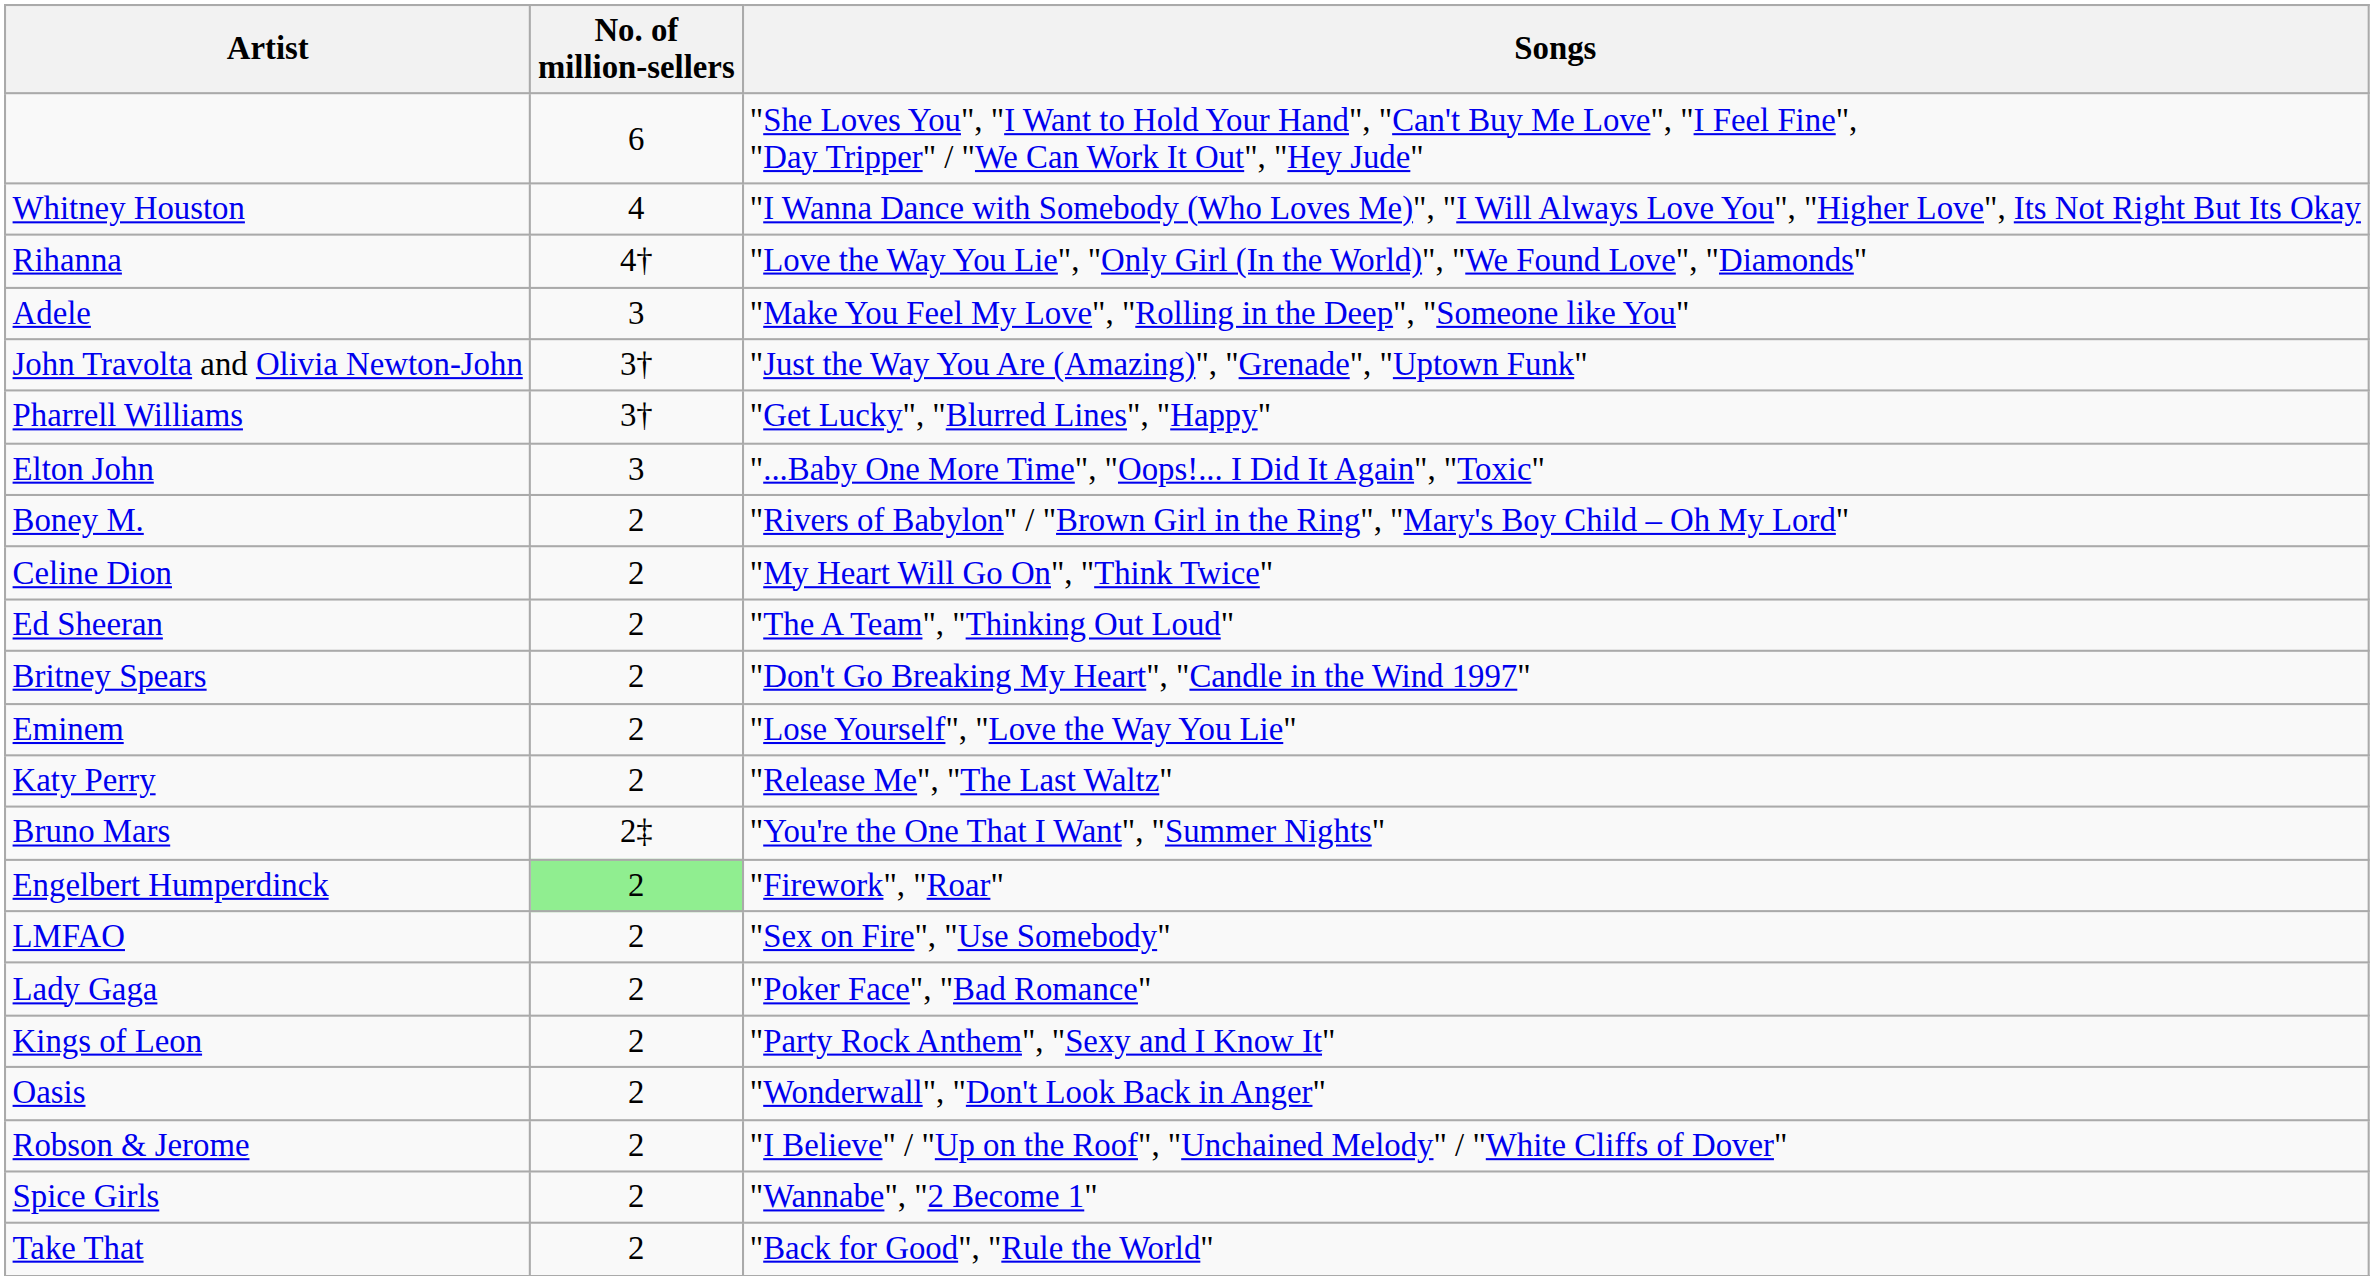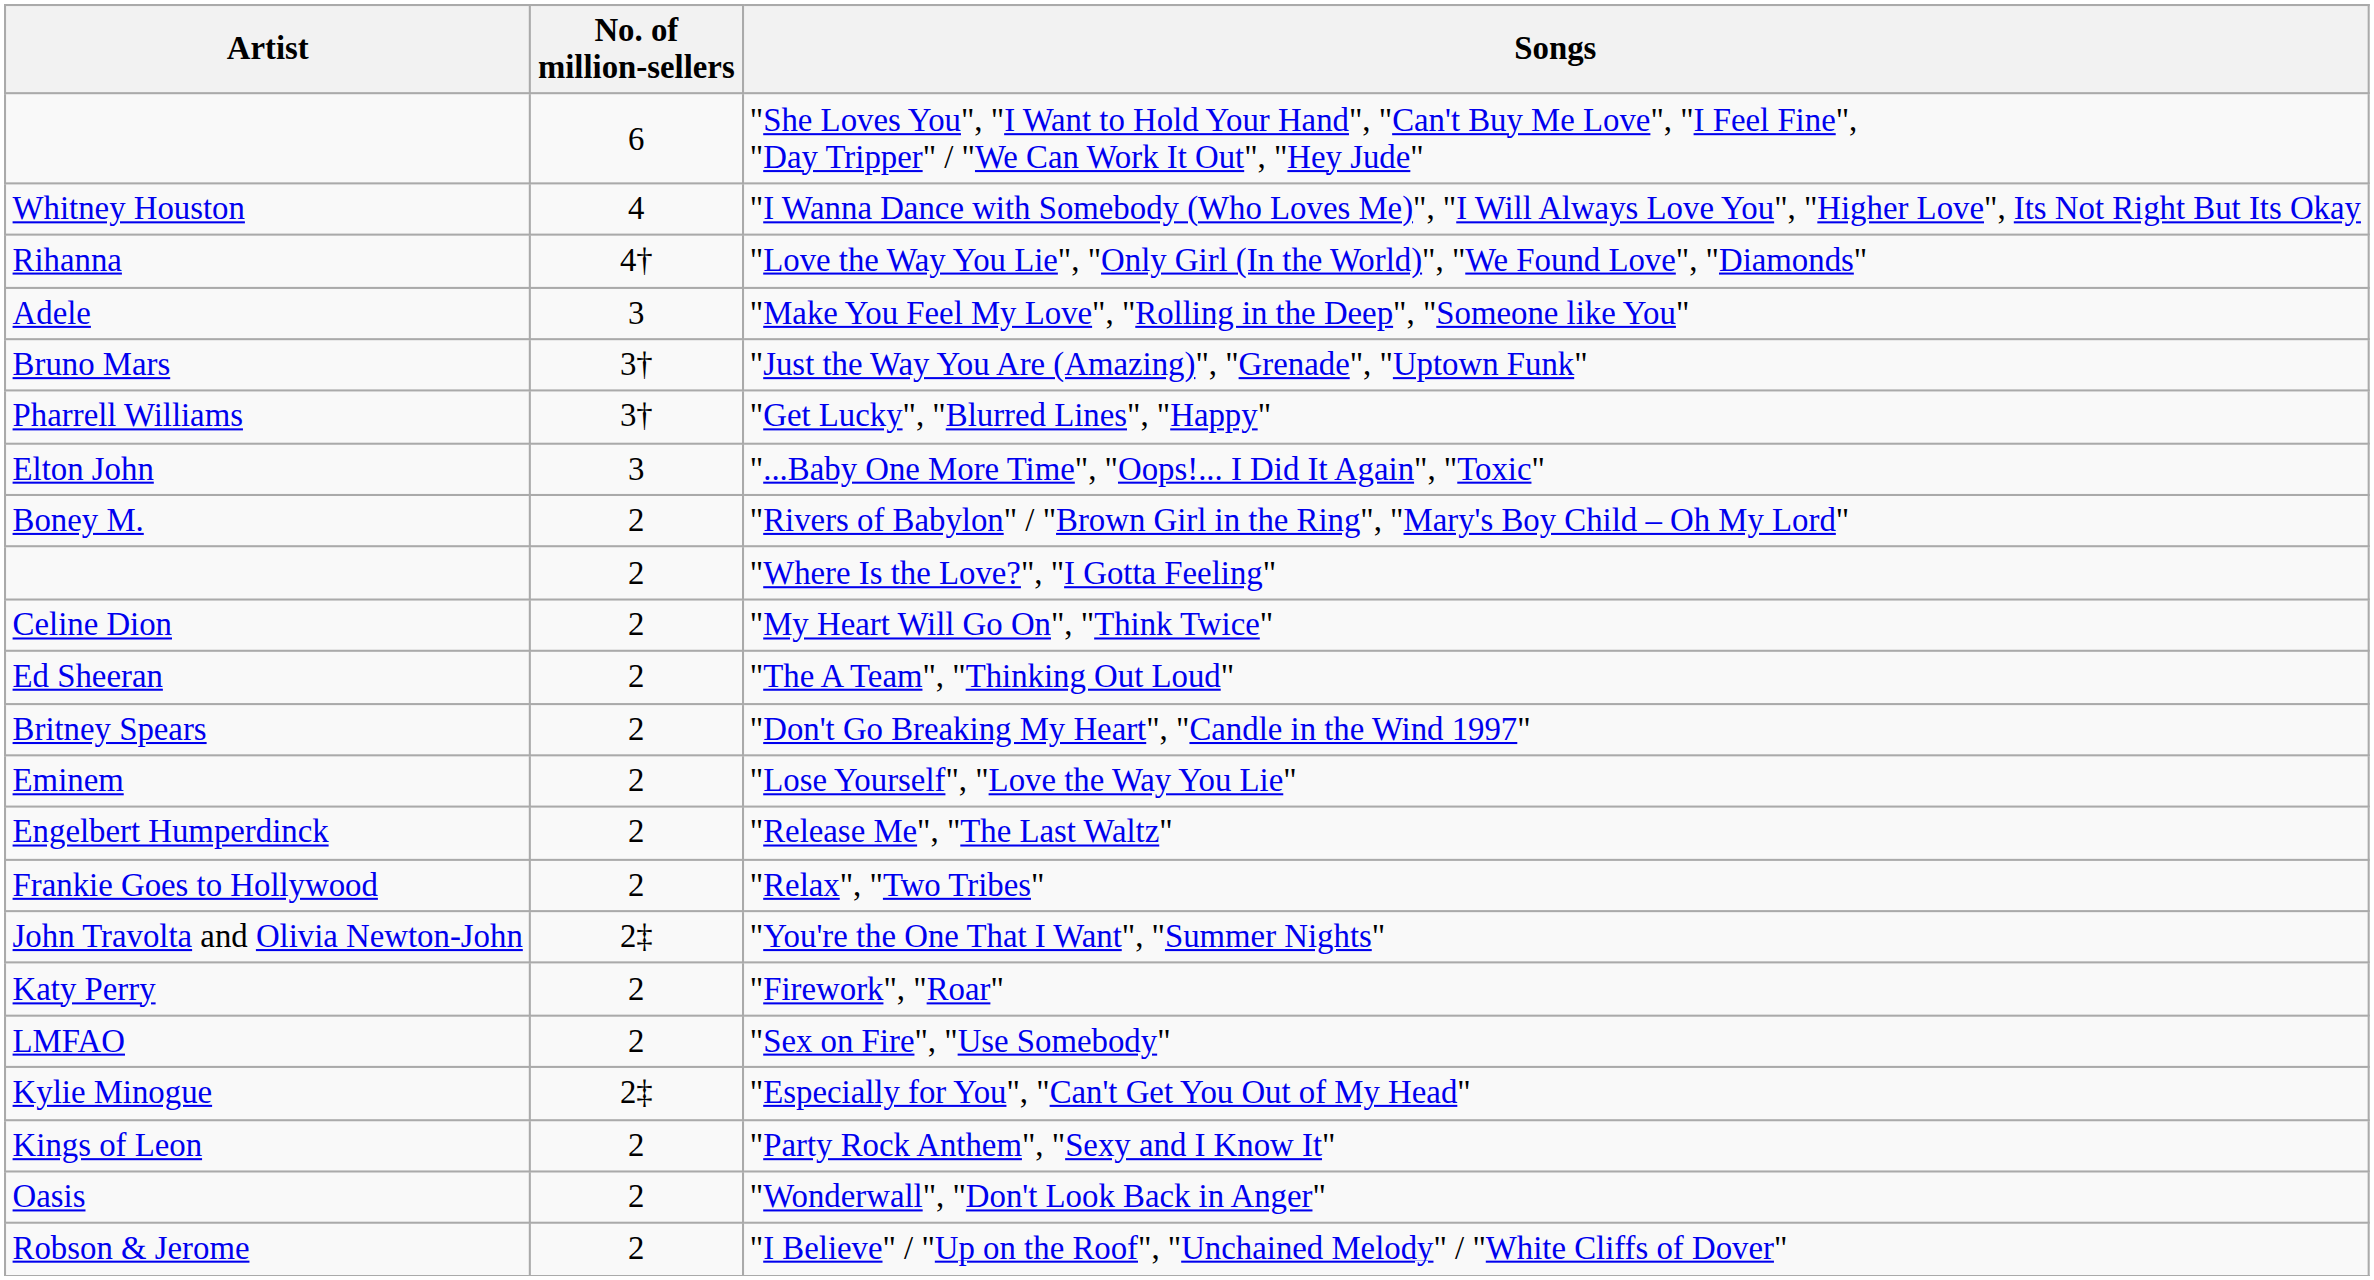"Just the Way You Are (Amazing)", "Grenade", "Uptown Funk" | Artist: John Travolta and Olivia Newton-John -> Bruno Mars
+ row: 2 | "Where Is the Love?", "I Gotta Feeling"
"Release Me", "The Last Waltz" | Artist: Katy Perry -> Engelbert Humperdinck
+ row: Frankie Goes to Hollywood | 2 | "Relax", "Two Tribes"
"You're the One That I Want", "Summer Nights" | Artist: Bruno Mars -> John Travolta and Olivia Newton-John
"Firework", "Roar" | Artist: Engelbert Humperdinck -> Katy Perry
"Firework", "Roar" | No. of million-sellers: lightgreen background -> no background
+ row: Kylie Minogue | 2‡ | "Especially for You", "Can't Get You Out of My Head"
- row: Lady Gaga | 2 | "Poker Face", "Bad Romance"
- row: Spice Girls | 2 | "Wannabe", "2 Become 1"
- row: Take That | 2 | "Back for Good", "Rule the World"
